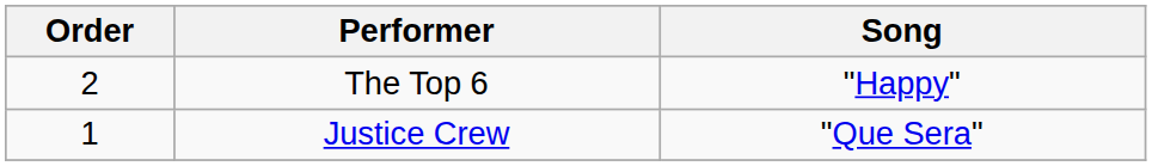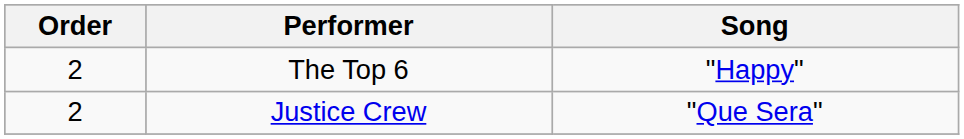Justice Crew | Order: 1 -> 2
